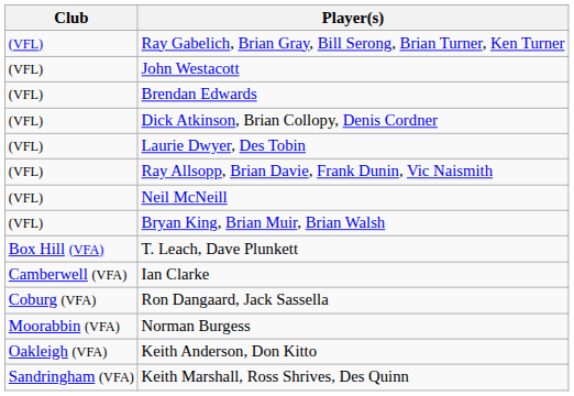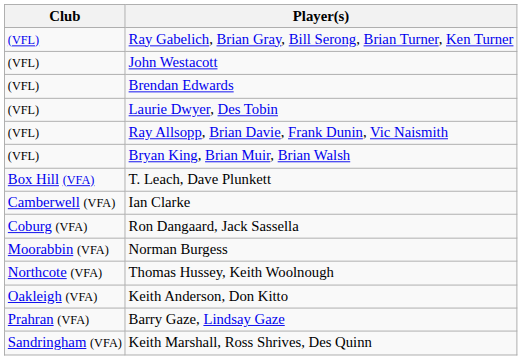- row: (VFL) | Dick Atkinson, Brian Collopy, Denis Cordner
- row: (VFL) | Neil McNeill
+ row: Northcote (VFA) | Thomas Hussey, Keith Woolnough
+ row: Prahran (VFA) | Barry Gaze, Lindsay Gaze
